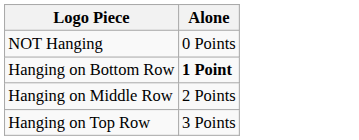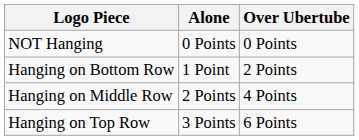+ column: Over Ubertube | 0 Points | 2 Points | 4 Points | 6 Points
Hanging on Bottom Row | Alone: bold -> normal
